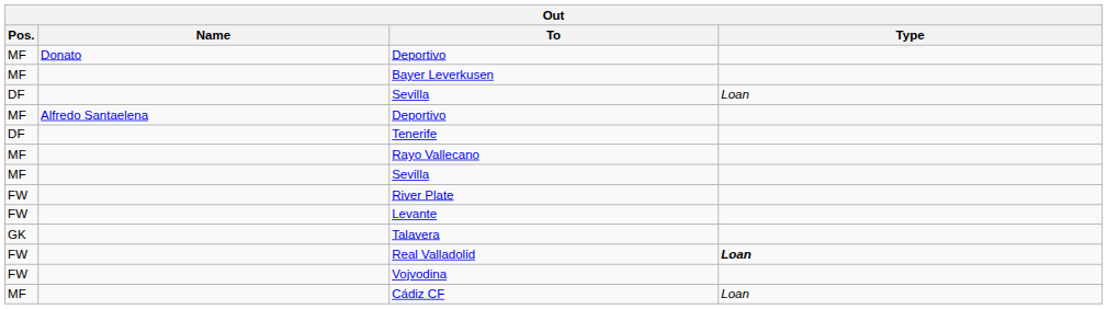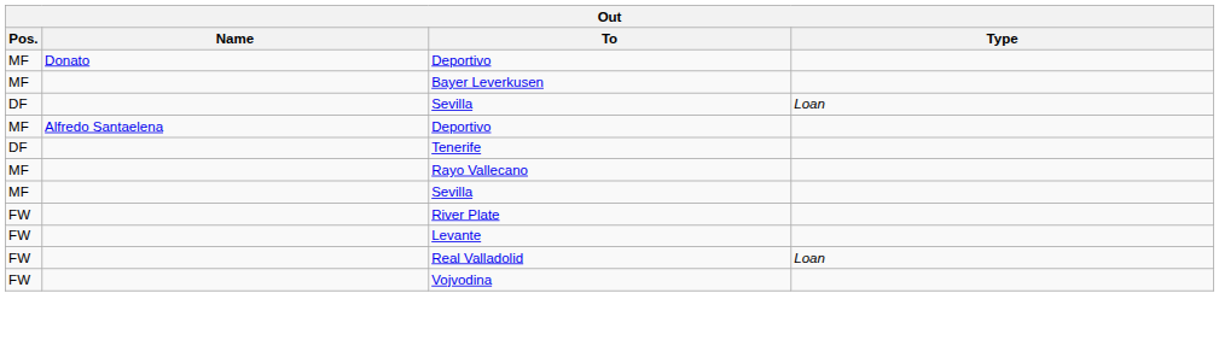- row: GK | Talavera
Real Valladolid | Type: bold -> normal
- row: MF | Cádiz CF | Loan
